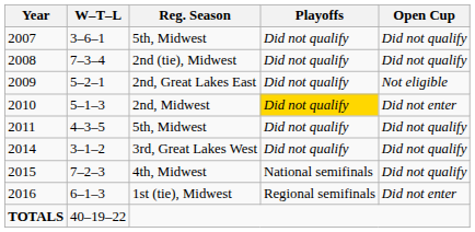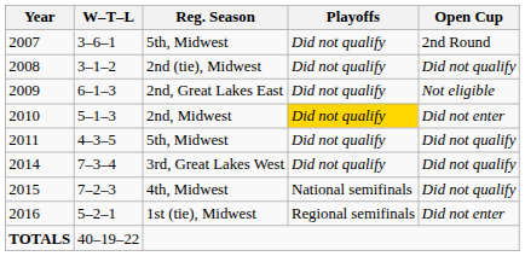2007 | Open Cup: Did not qualify -> 2nd Round
2008 | W–T–L: 7–3–4 -> 3–1–2
2009 | W–T–L: 5–2–1 -> 6–1–3
2014 | W–T–L: 3–1–2 -> 7–3–4
2016 | W–T–L: 6–1–3 -> 5–2–1
